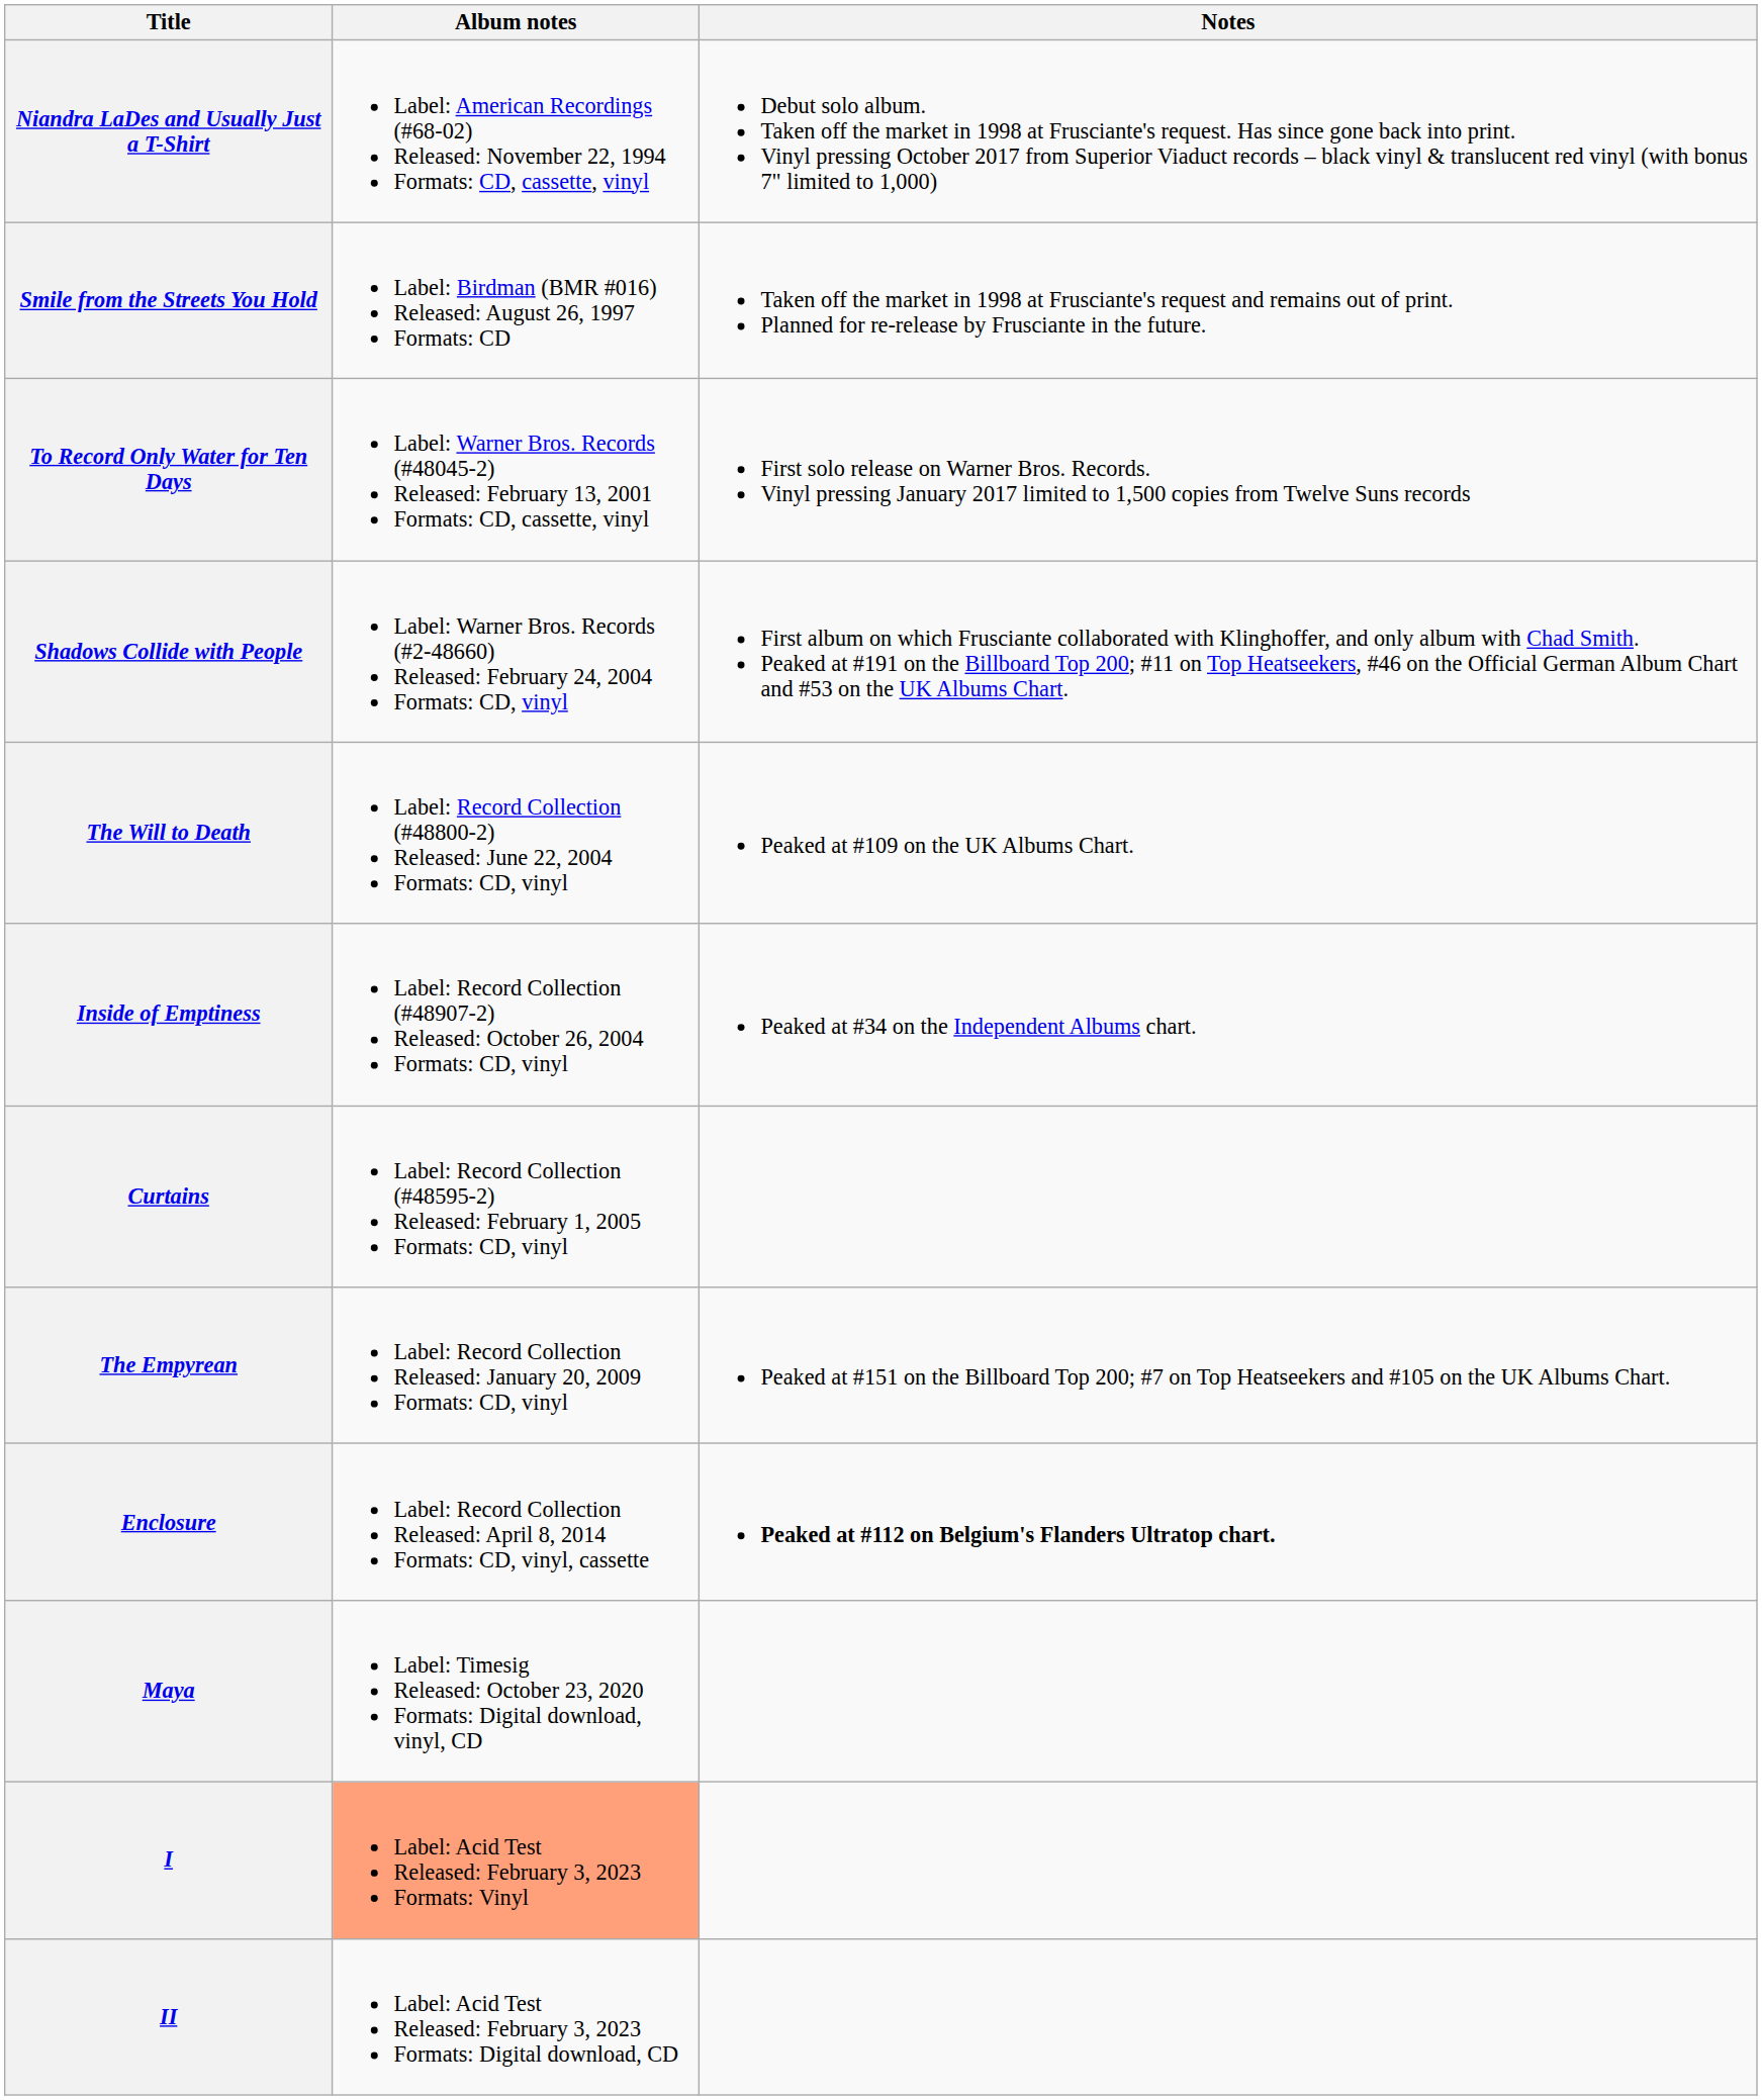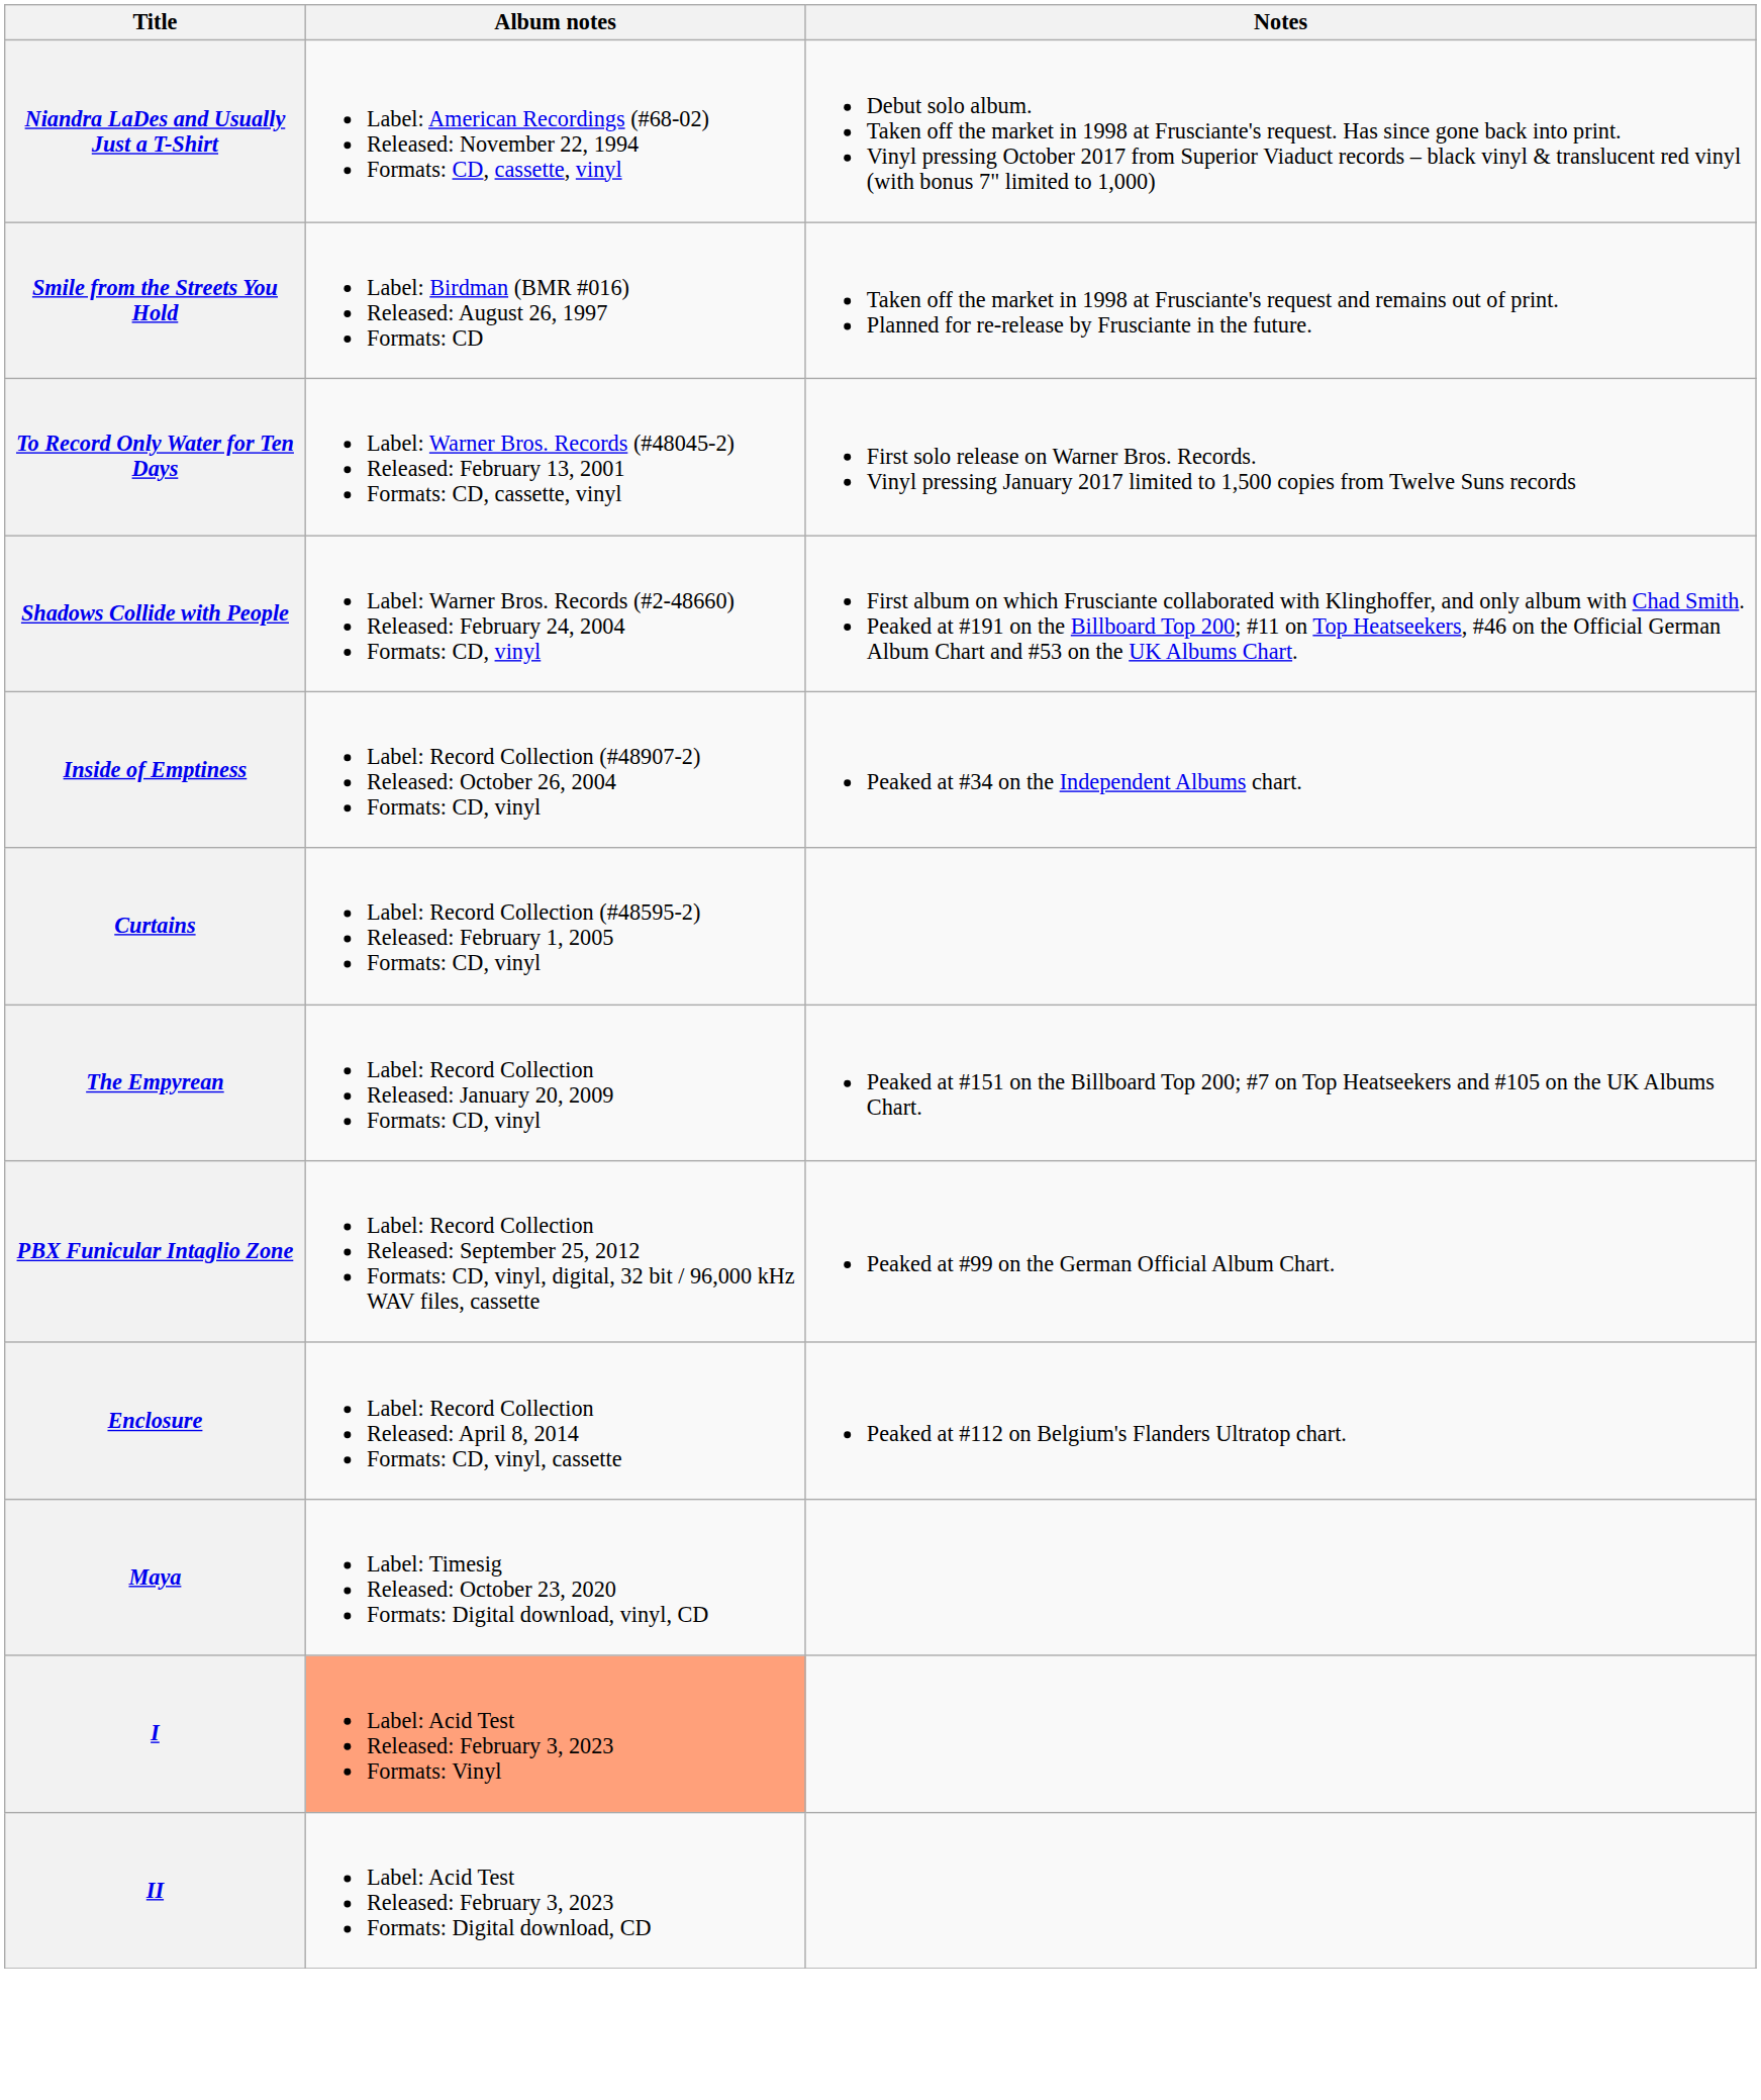- row: The Will to Death | Label: Record Collection (#48800-2) Released: June 22, 2004 Formats: CD, vinyl | Peaked at #109 on the UK Albums Chart.
+ row: PBX Funicular Intaglio Zone | Label: Record Collection Released: September 25, 2012 Formats: CD, vinyl, digital, 32 bit / 96,000 kHz WAV files, cassette | Peaked at #99 on the German Official Album Chart.
Enclosure | Notes: bold -> normal
